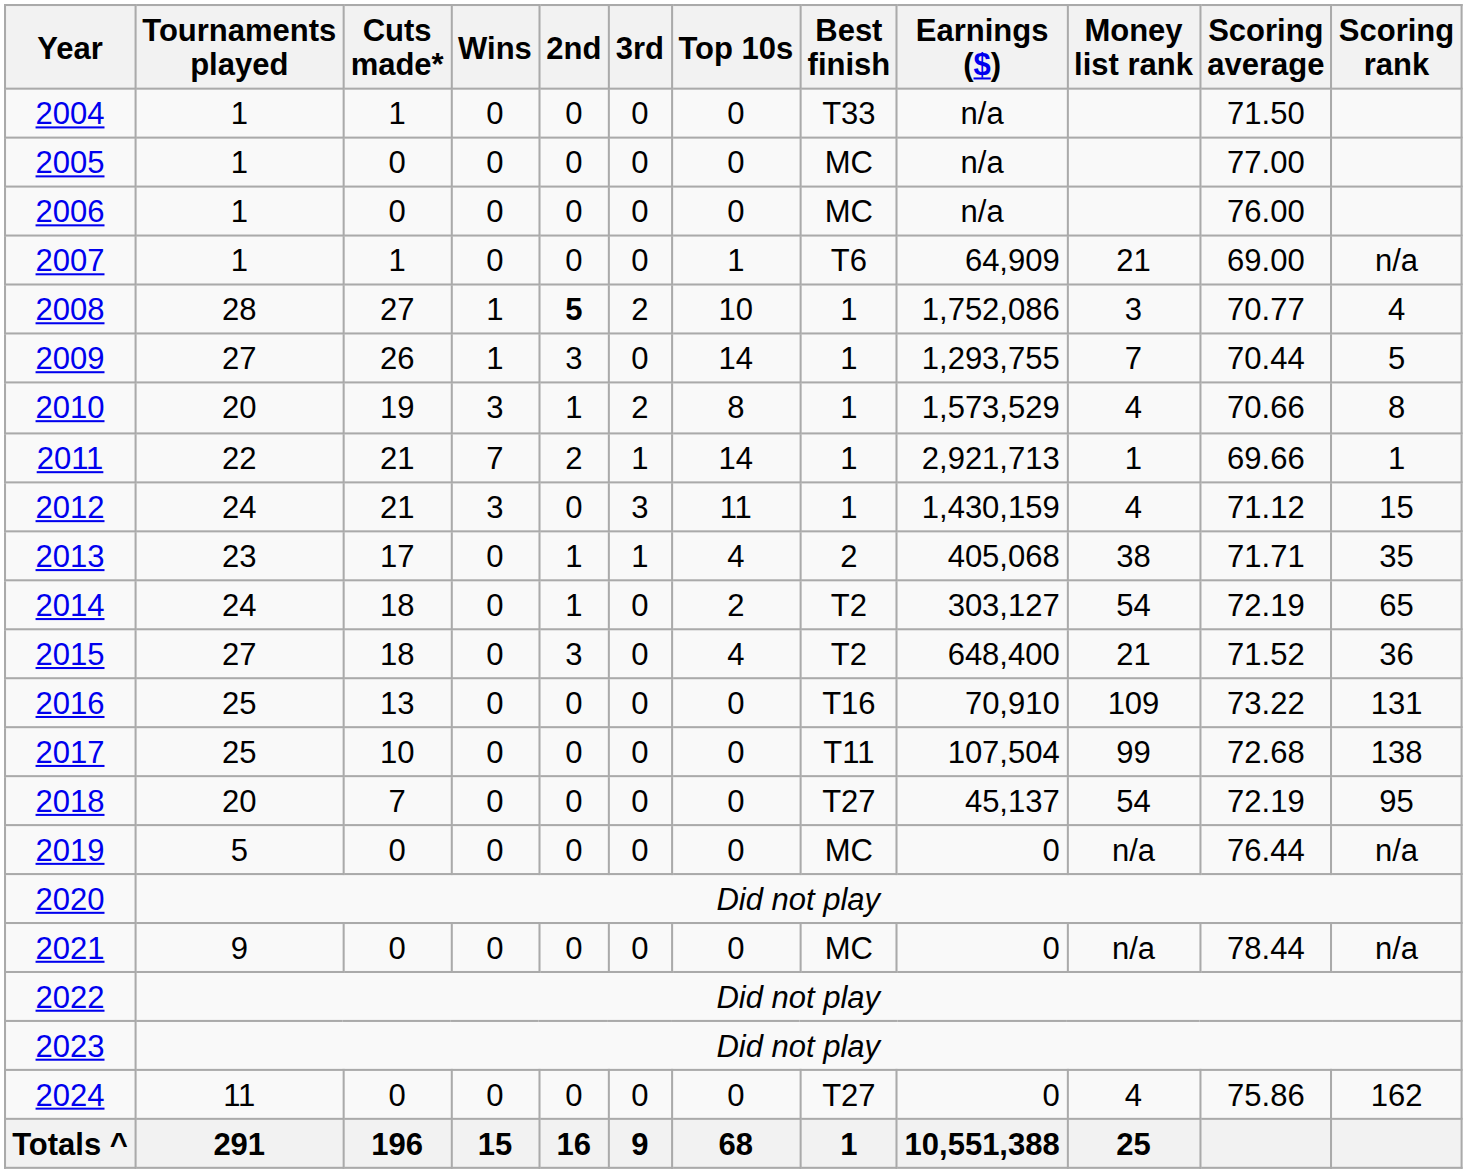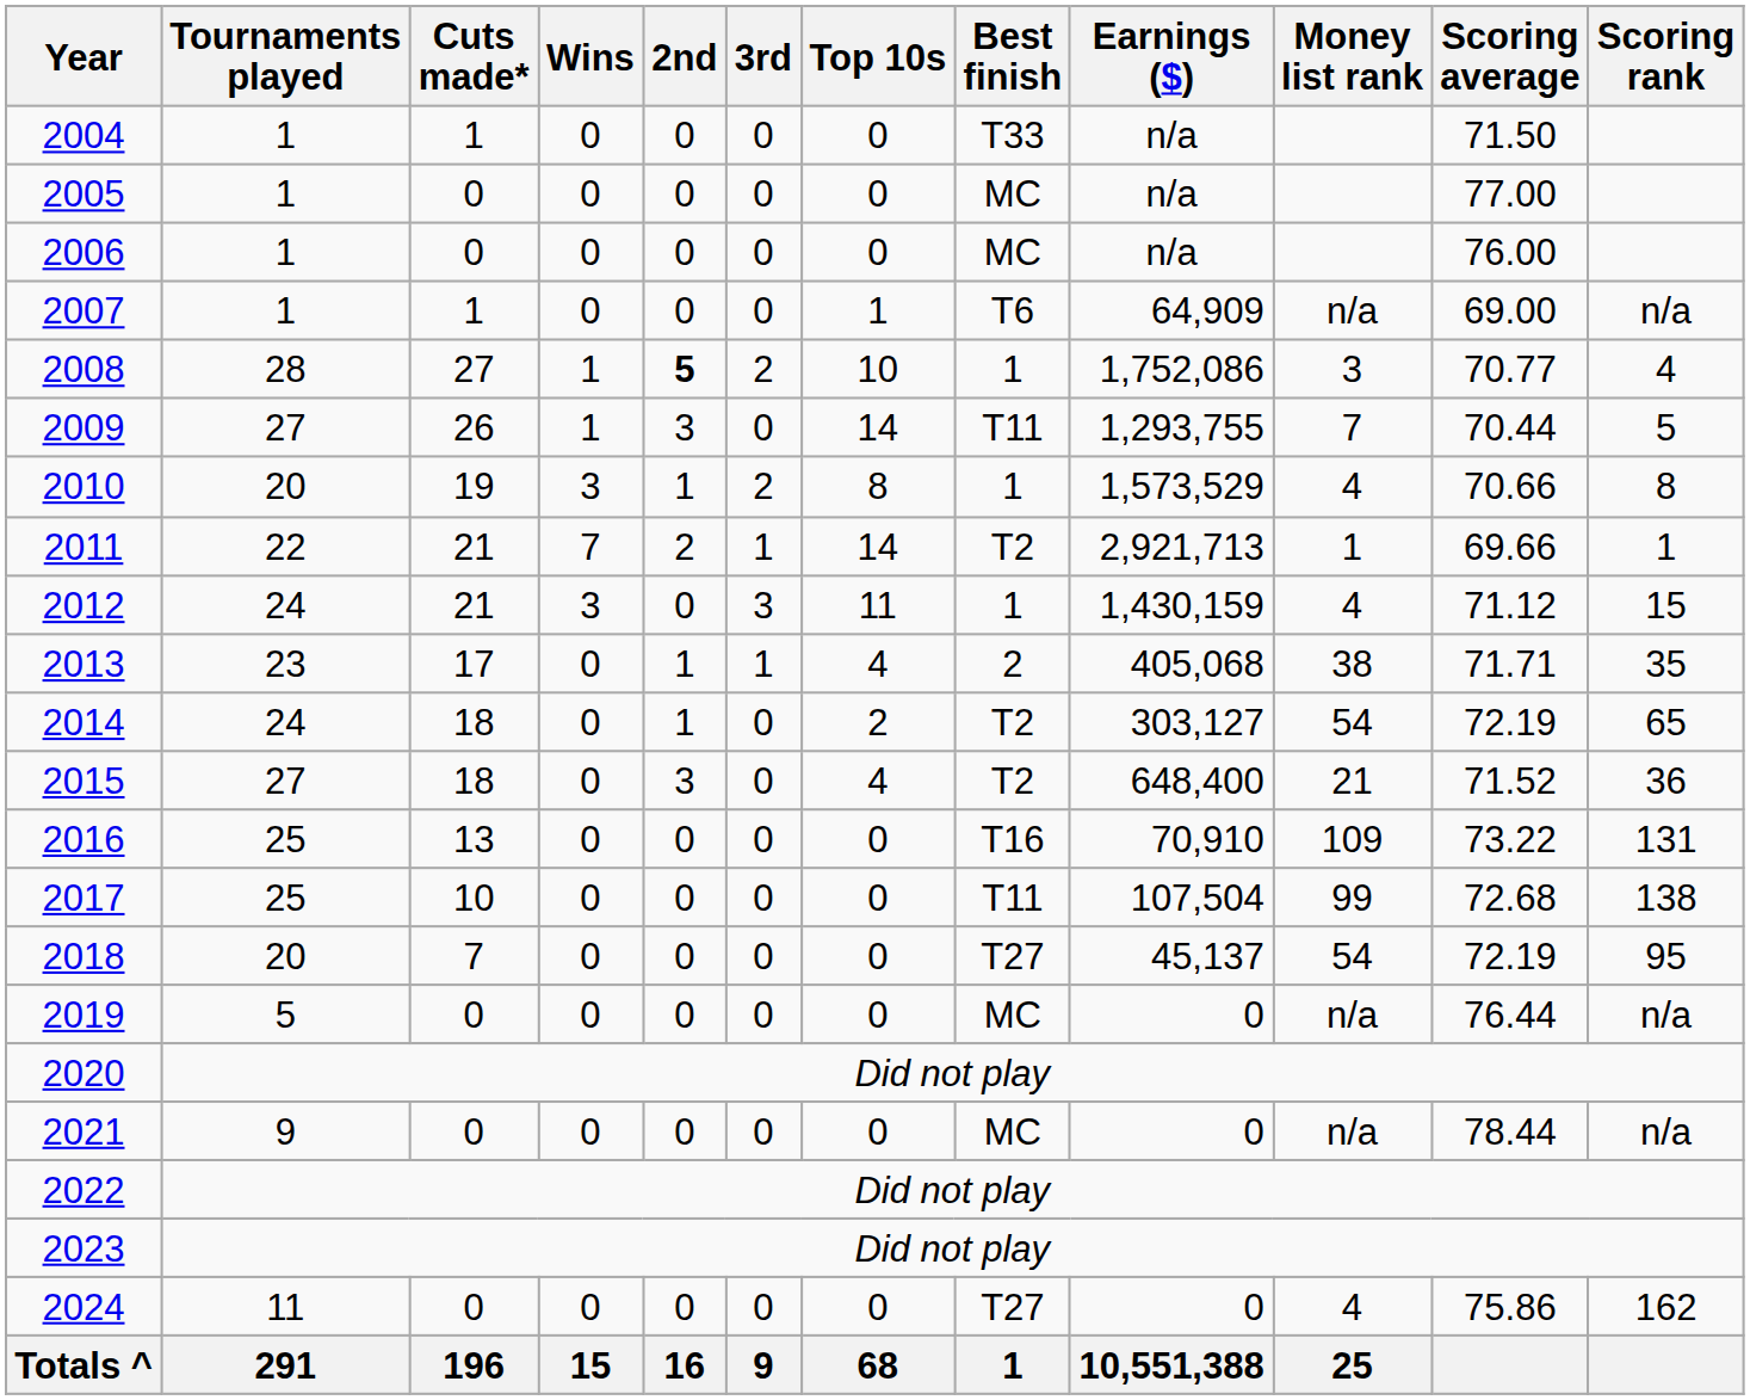2007 | Money list rank: 21 -> n/a
2009 | Best finish: 1 -> T11
2011 | Best finish: 1 -> T2
